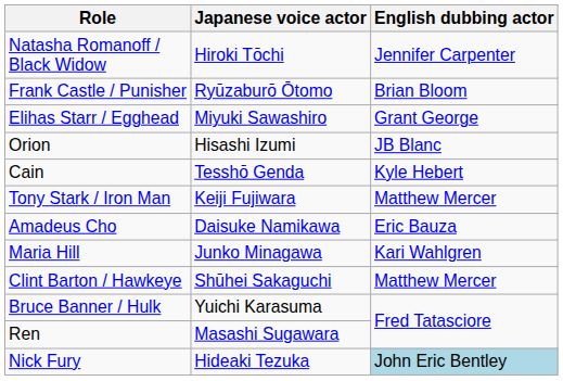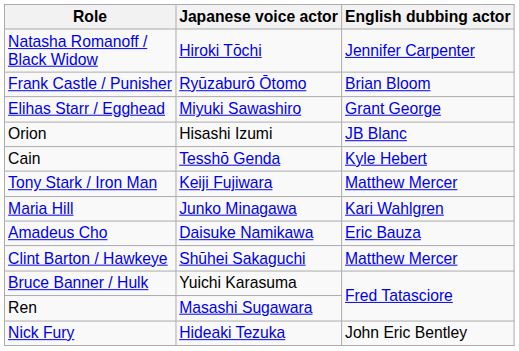rows swapped: Amadeus Cho <-> Maria Hill
Nick Fury | English dubbing actor: lightblue background -> no background
